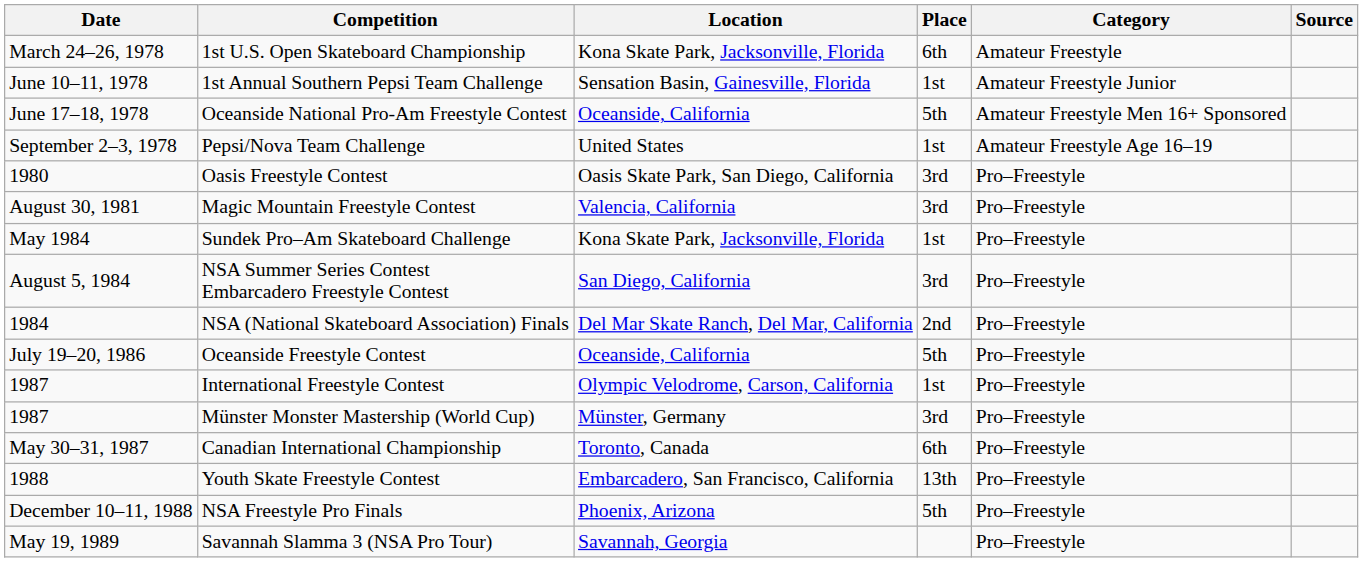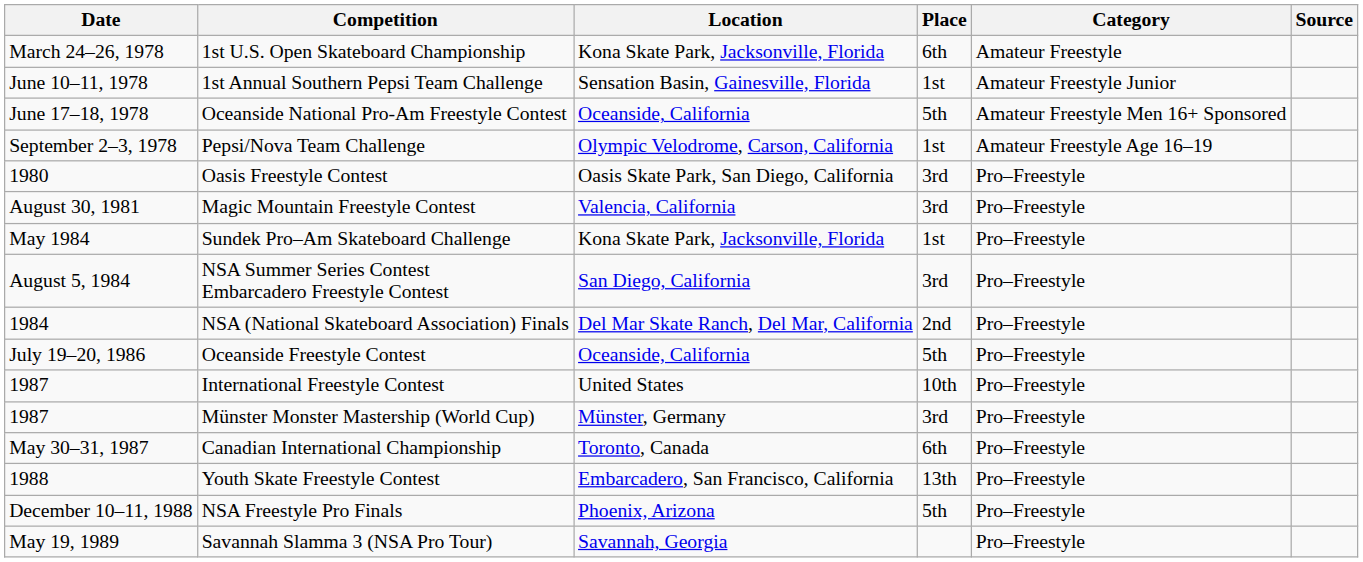Pepsi/Nova Team Challenge | Location: United States -> Olympic Velodrome, Carson, California
International Freestyle Contest | Location: Olympic Velodrome, Carson, California -> United States
International Freestyle Contest | Place: 1st -> 10th
